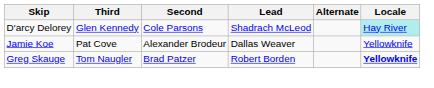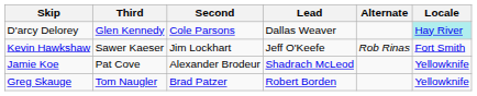D'arcy Delorey | Lead: Shadrach McLeod -> Dallas Weaver
+ row: Kevin Hawkshaw | Sawer Kaeser | Jim Lockhart | Jeff O'Keefe | Rob Rinas | Fort Smith
Jamie Koe | Lead: Dallas Weaver -> Shadrach McLeod
Greg Skauge | Locale: bold -> normal
